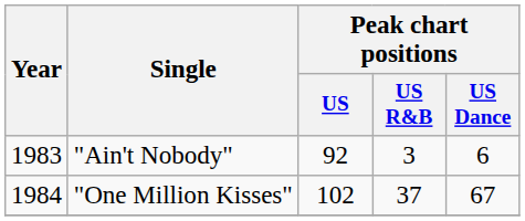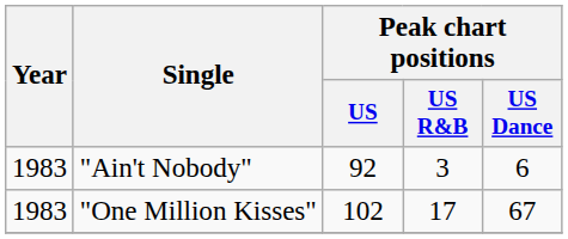"One Million Kisses" | Year: 1984 -> 1983
"One Million Kisses" | Peak chart positions / US R&B: 37 -> 17
